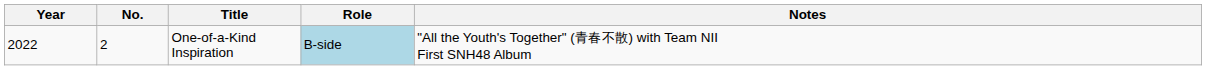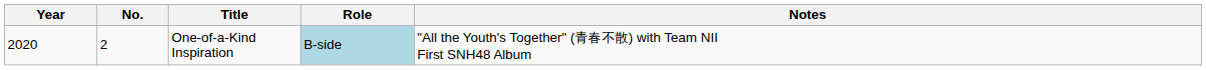One-of-a-Kind Inspiration | Year: 2022 -> 2020
